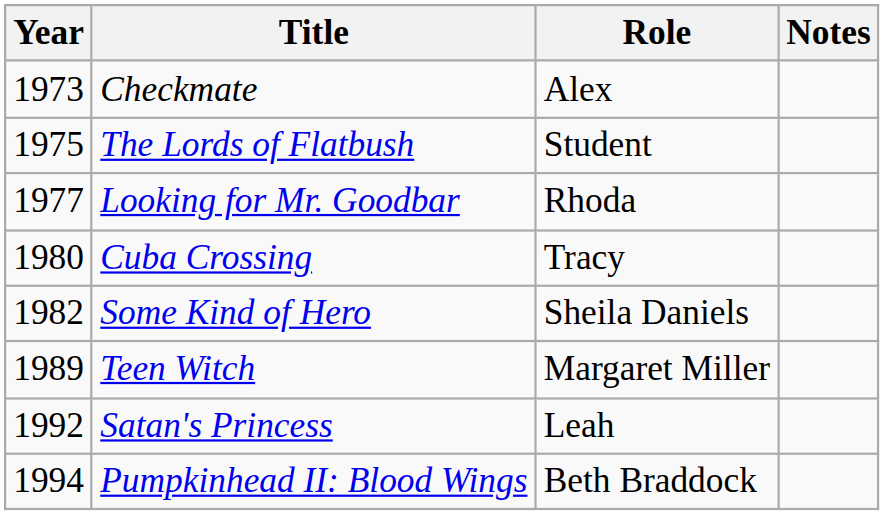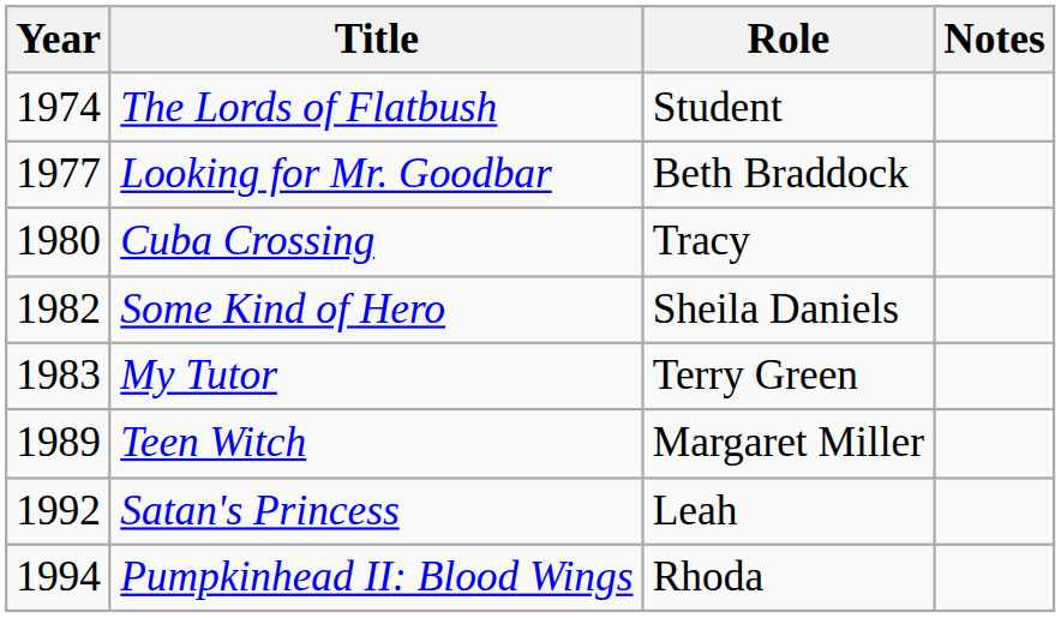- row: 1973 | Checkmate | Alex
The Lords of Flatbush | Year: 1975 -> 1974
Looking for Mr. Goodbar | Role: Rhoda -> Beth Braddock
+ row: 1983 | My Tutor | Terry Green
Pumpkinhead II: Blood Wings | Role: Beth Braddock -> Rhoda
